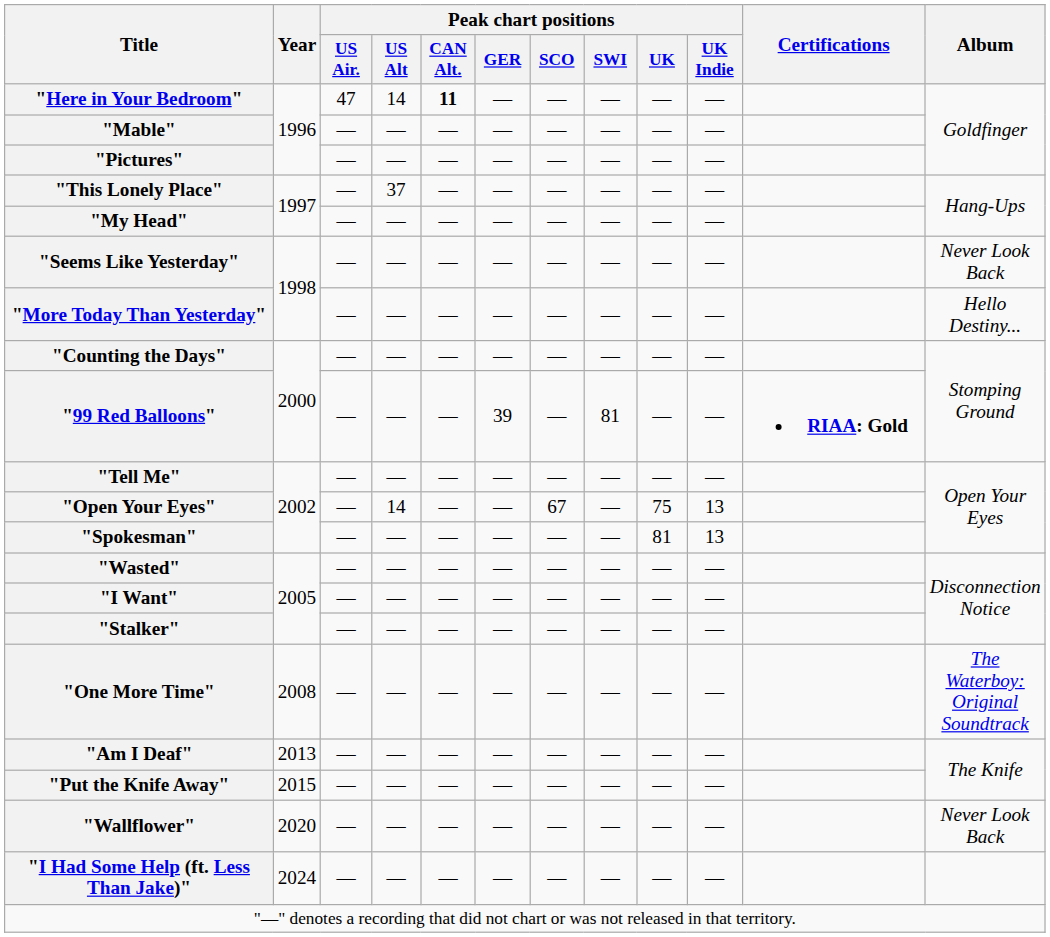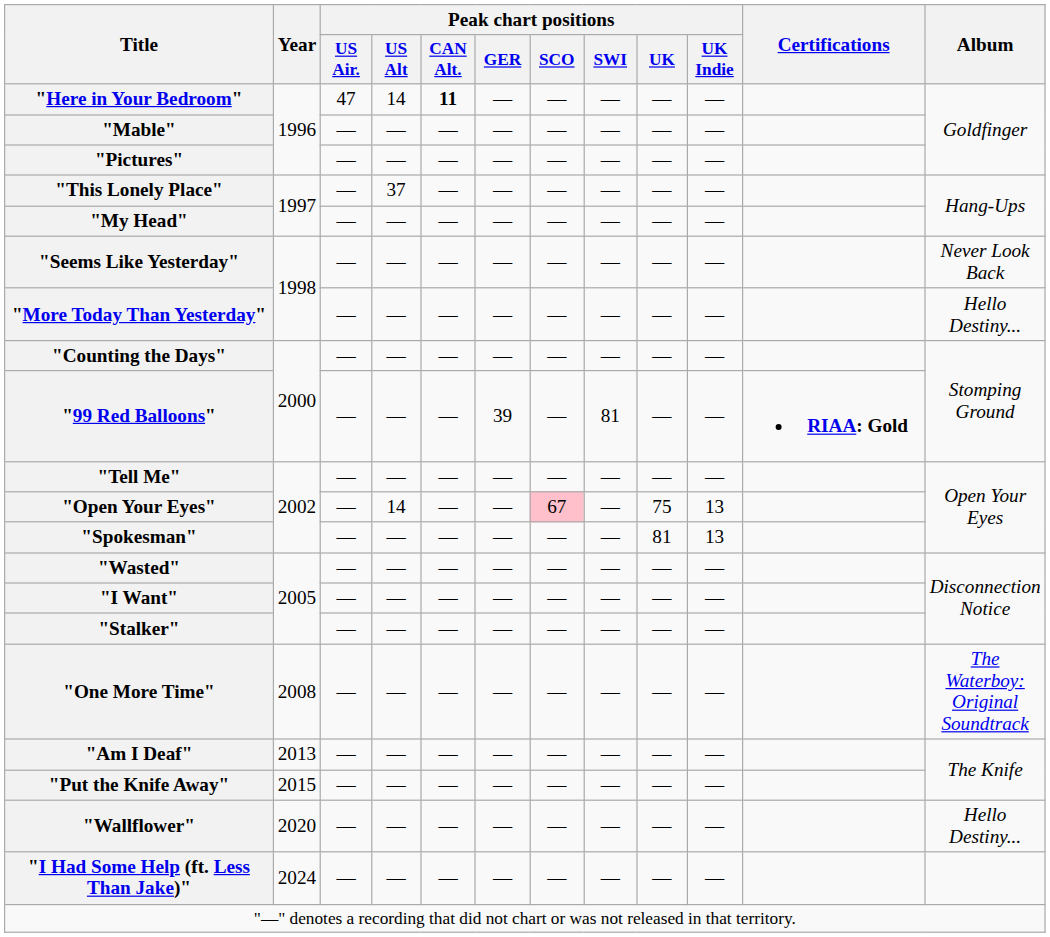"Open Your Eyes" | Peak chart positions / SCO: no background -> pink background
"Wallflower" | Album: Never Look Back -> Hello Destiny...
